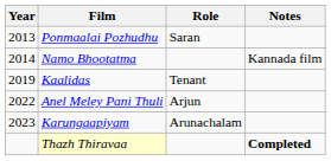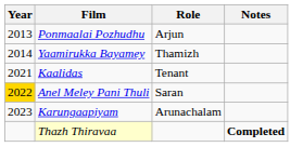Ponmaalai Pozhudhu | Role: Saran -> Arjun
+ row: 2014 | Yaamirukka Bayamey | Thamizh
- row: 2014 | Namo Bhootatma | Kannada film
Kaalidas | Year: 2019 -> 2021
Anel Meley Pani Thuli | Year: no background -> gold background
Anel Meley Pani Thuli | Role: Arjun -> Saran
